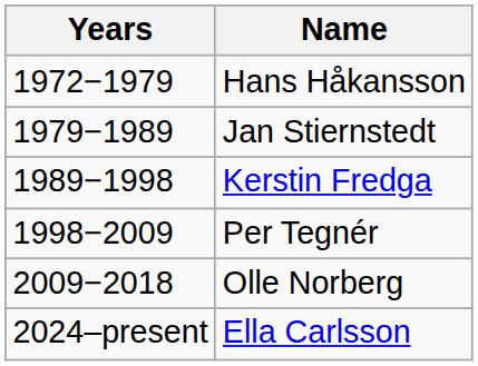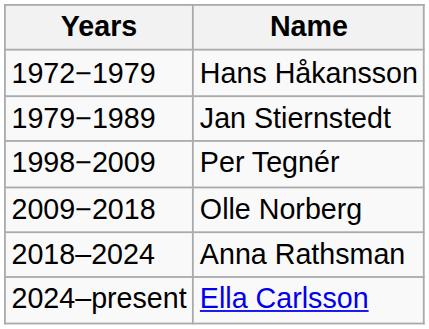- row: 1989−1998 | Kerstin Fredga
+ row: 2018–2024 | Anna Rathsman
